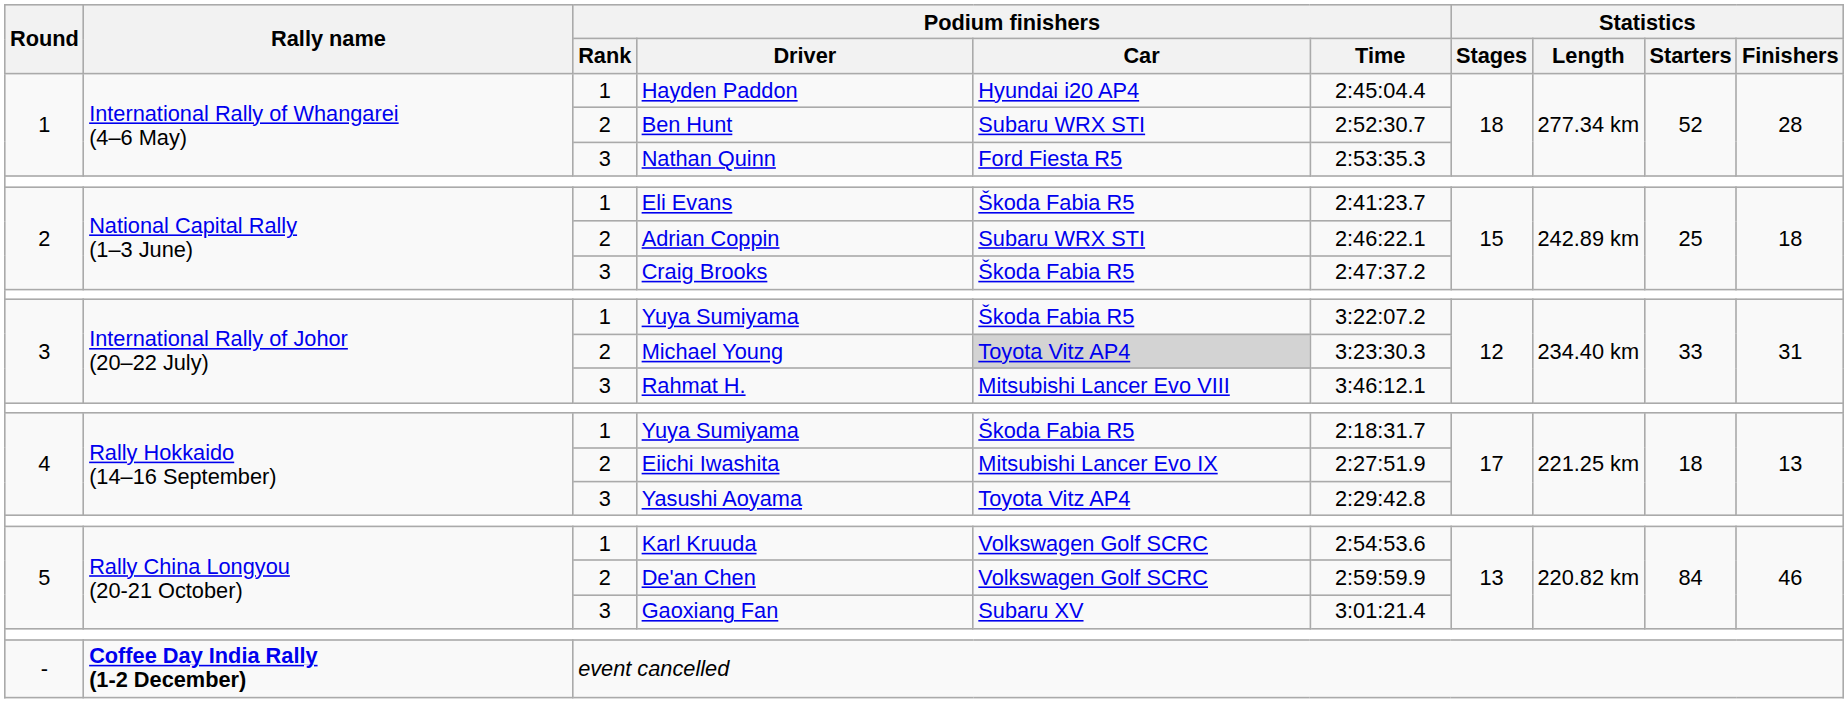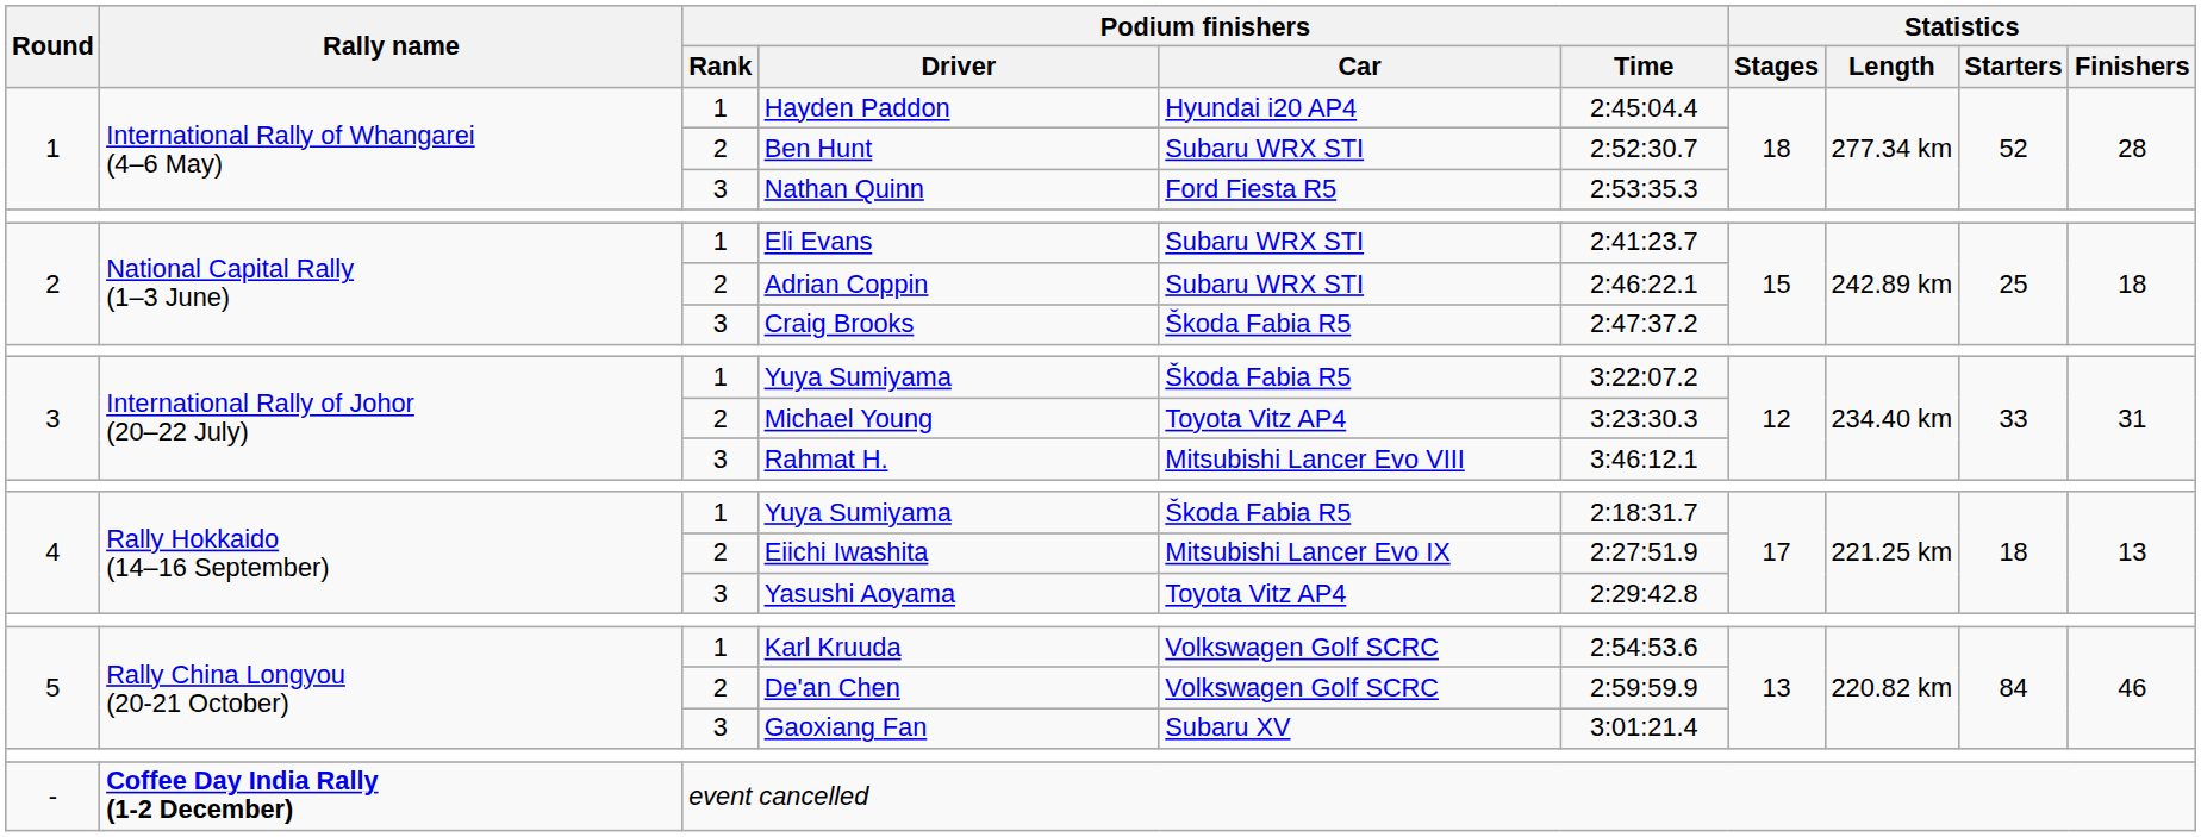Eli Evans | Podium finishers / Car: Škoda Fabia R5 -> Subaru WRX STI
Michael Young | Podium finishers / Car: lightgrey background -> no background
